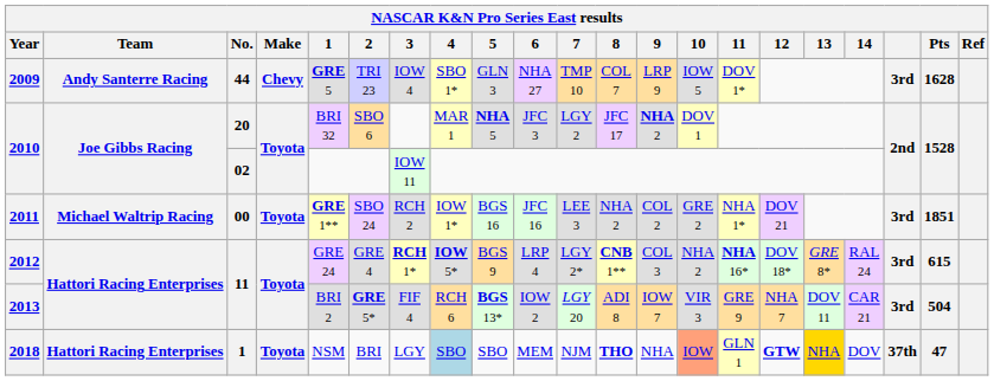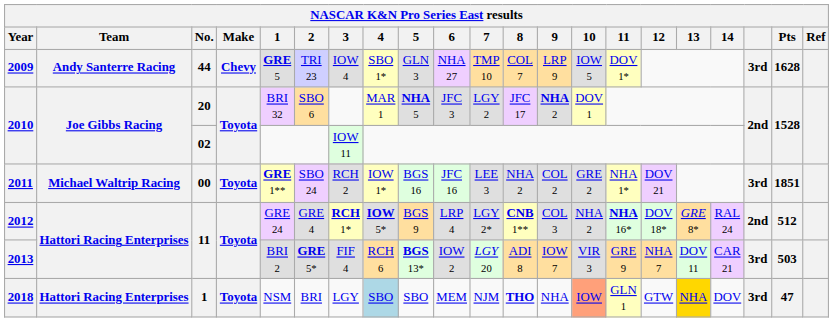2012 | column 19: 3rd -> 2nd
2012 | Pts: 615 -> 512
2013 | Pts: 504 -> 503
2018 | 12: bold -> normal
2018 | column 19: 37th -> 3rd
